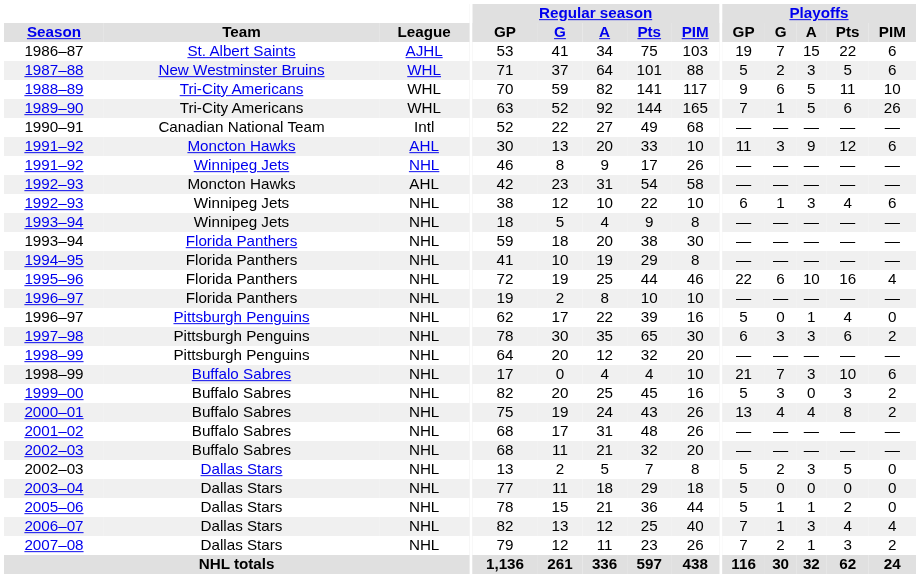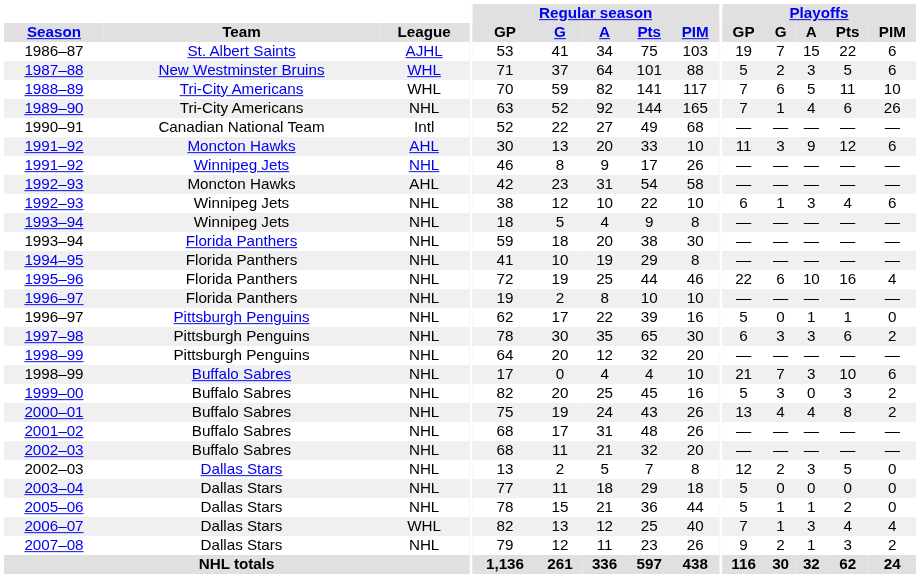1988–89 | Playoffs / GP: 9 -> 7
1989–90 | League: WHL -> NHL
1989–90 | Playoffs / A: 5 -> 4
1996–97 / Pittsburgh Penguins | Playoffs / Pts: 4 -> 1
2002–03 / Dallas Stars | Playoffs / GP: 5 -> 12
2006–07 | League: NHL -> WHL
2007–08 | Playoffs / GP: 7 -> 9
